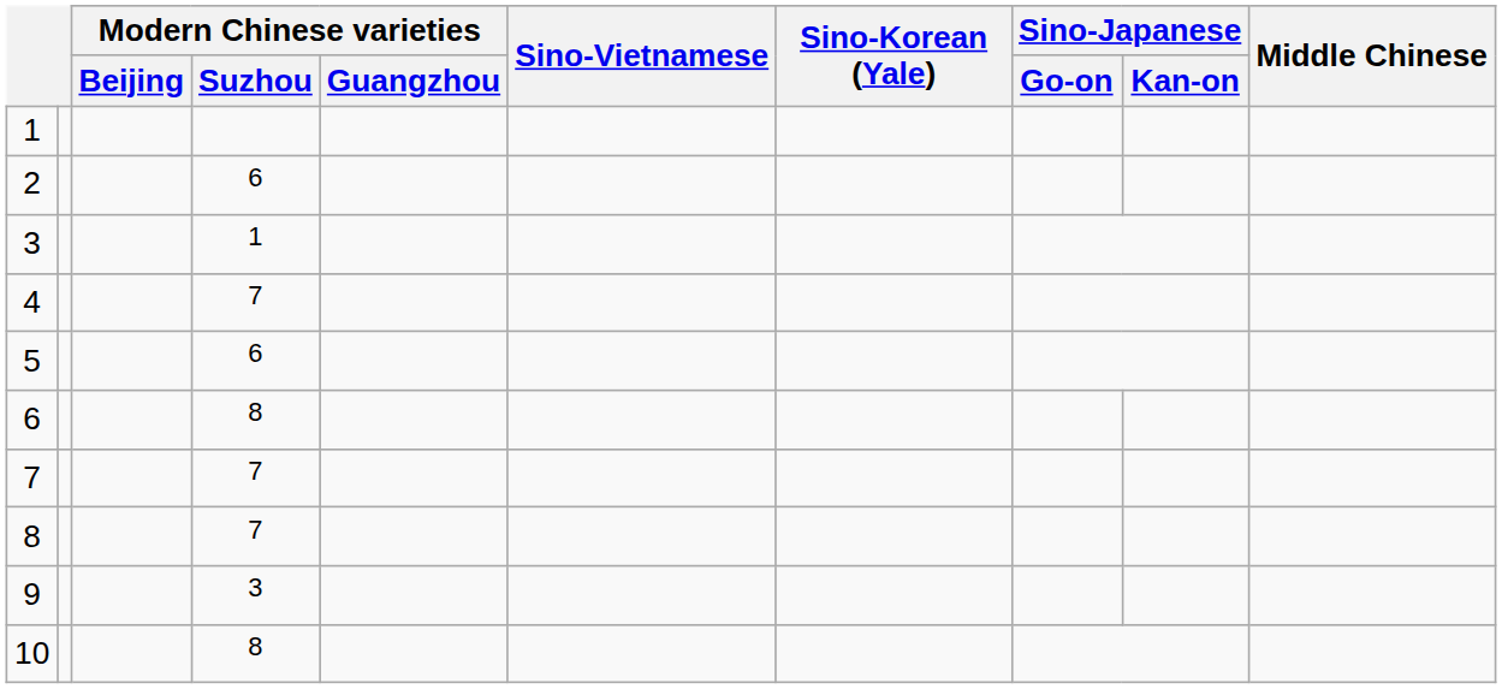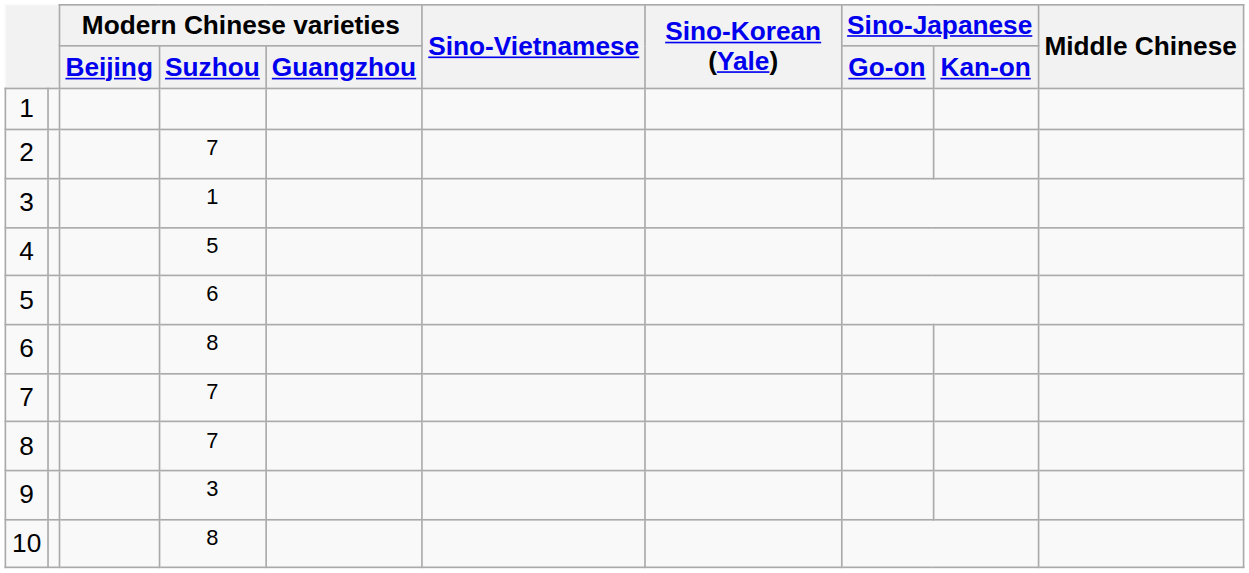2 | Modern Chinese varieties / Suzhou: 6 -> 7
4 | Modern Chinese varieties / Suzhou: 7 -> 5
